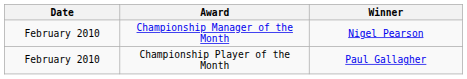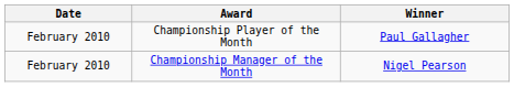rows swapped: Championship Manager of the Month <-> Championship Player of the Month
